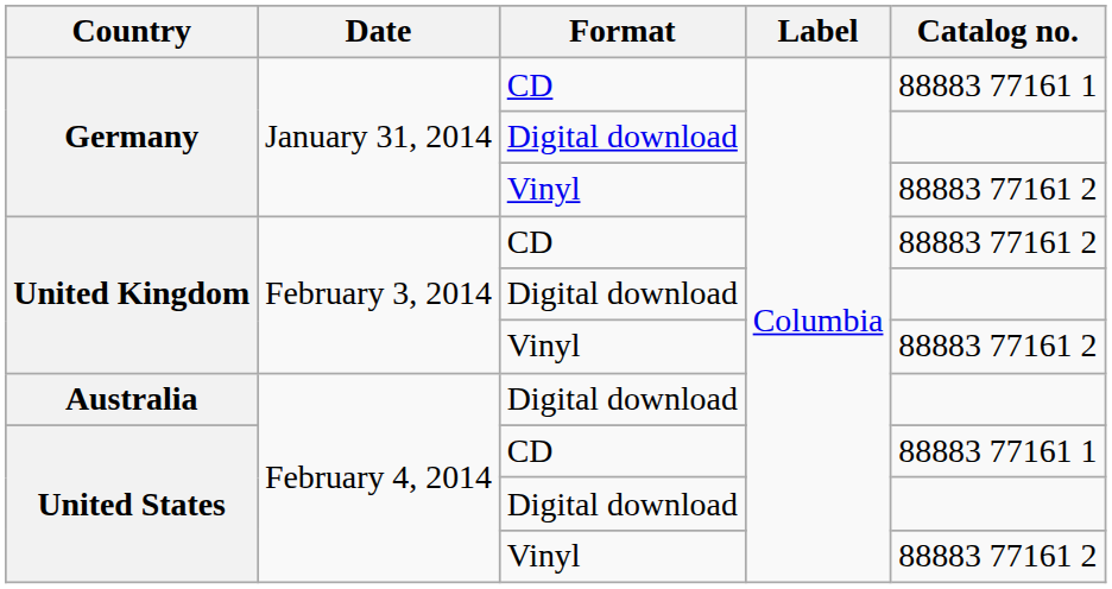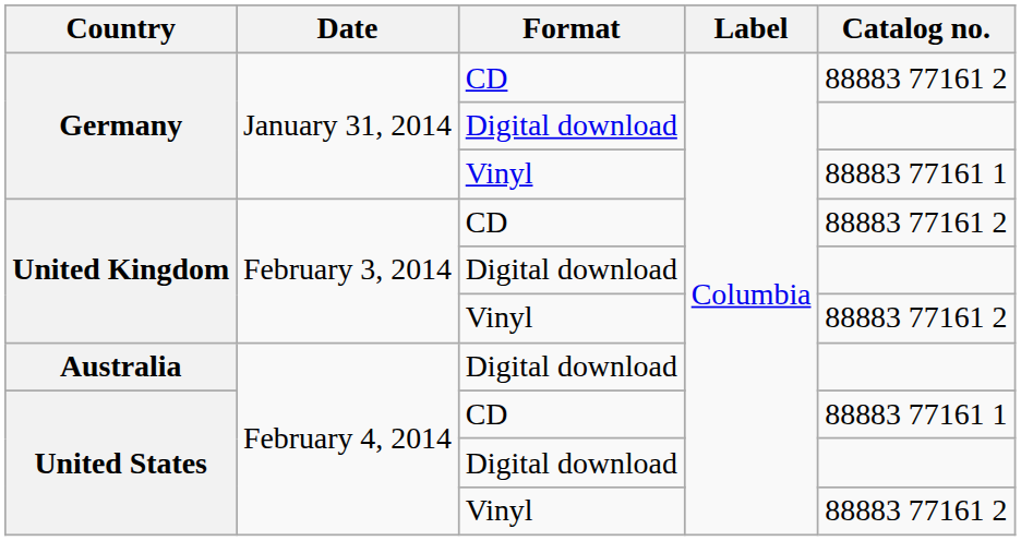Germany / CD | Catalog no.: 88883 77161 1 -> 88883 77161 2
Germany / Vinyl | Catalog no.: 88883 77161 2 -> 88883 77161 1
